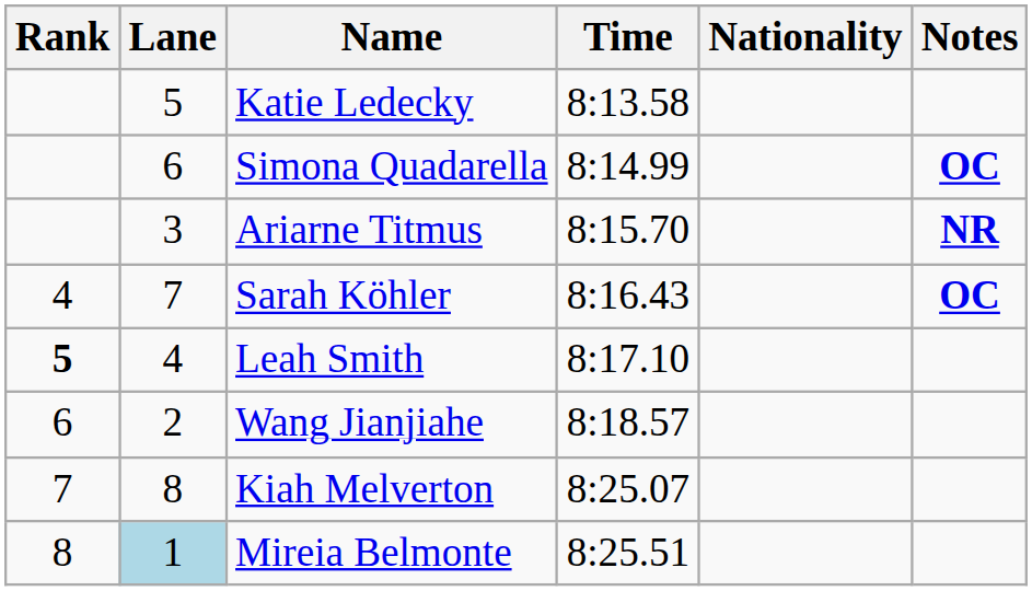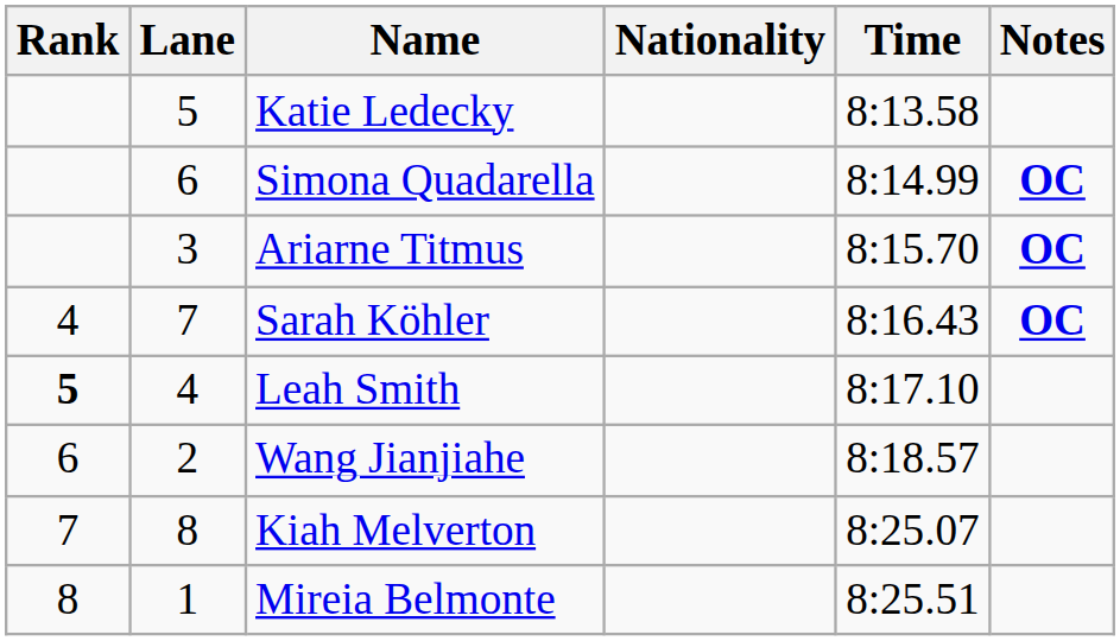columns swapped: Nationality <-> Time
Ariarne Titmus | Notes: NR -> OC
Mireia Belmonte | Lane: lightblue background -> no background
